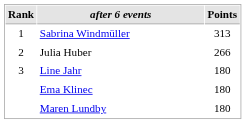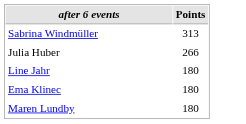- column: Rank | 1 | 2 | 3
